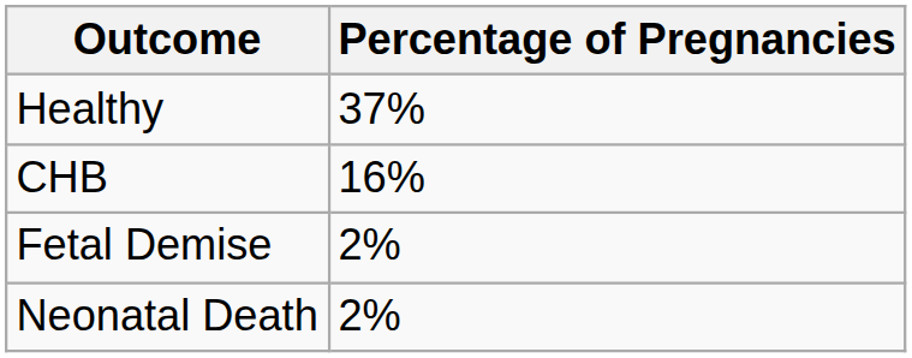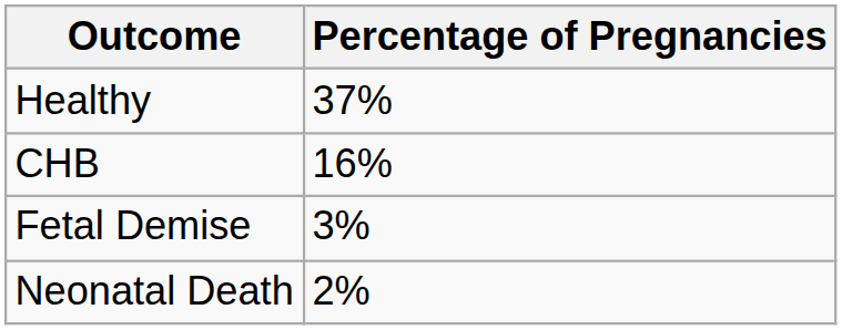Fetal Demise | Percentage of Pregnancies: 2% -> 3%
